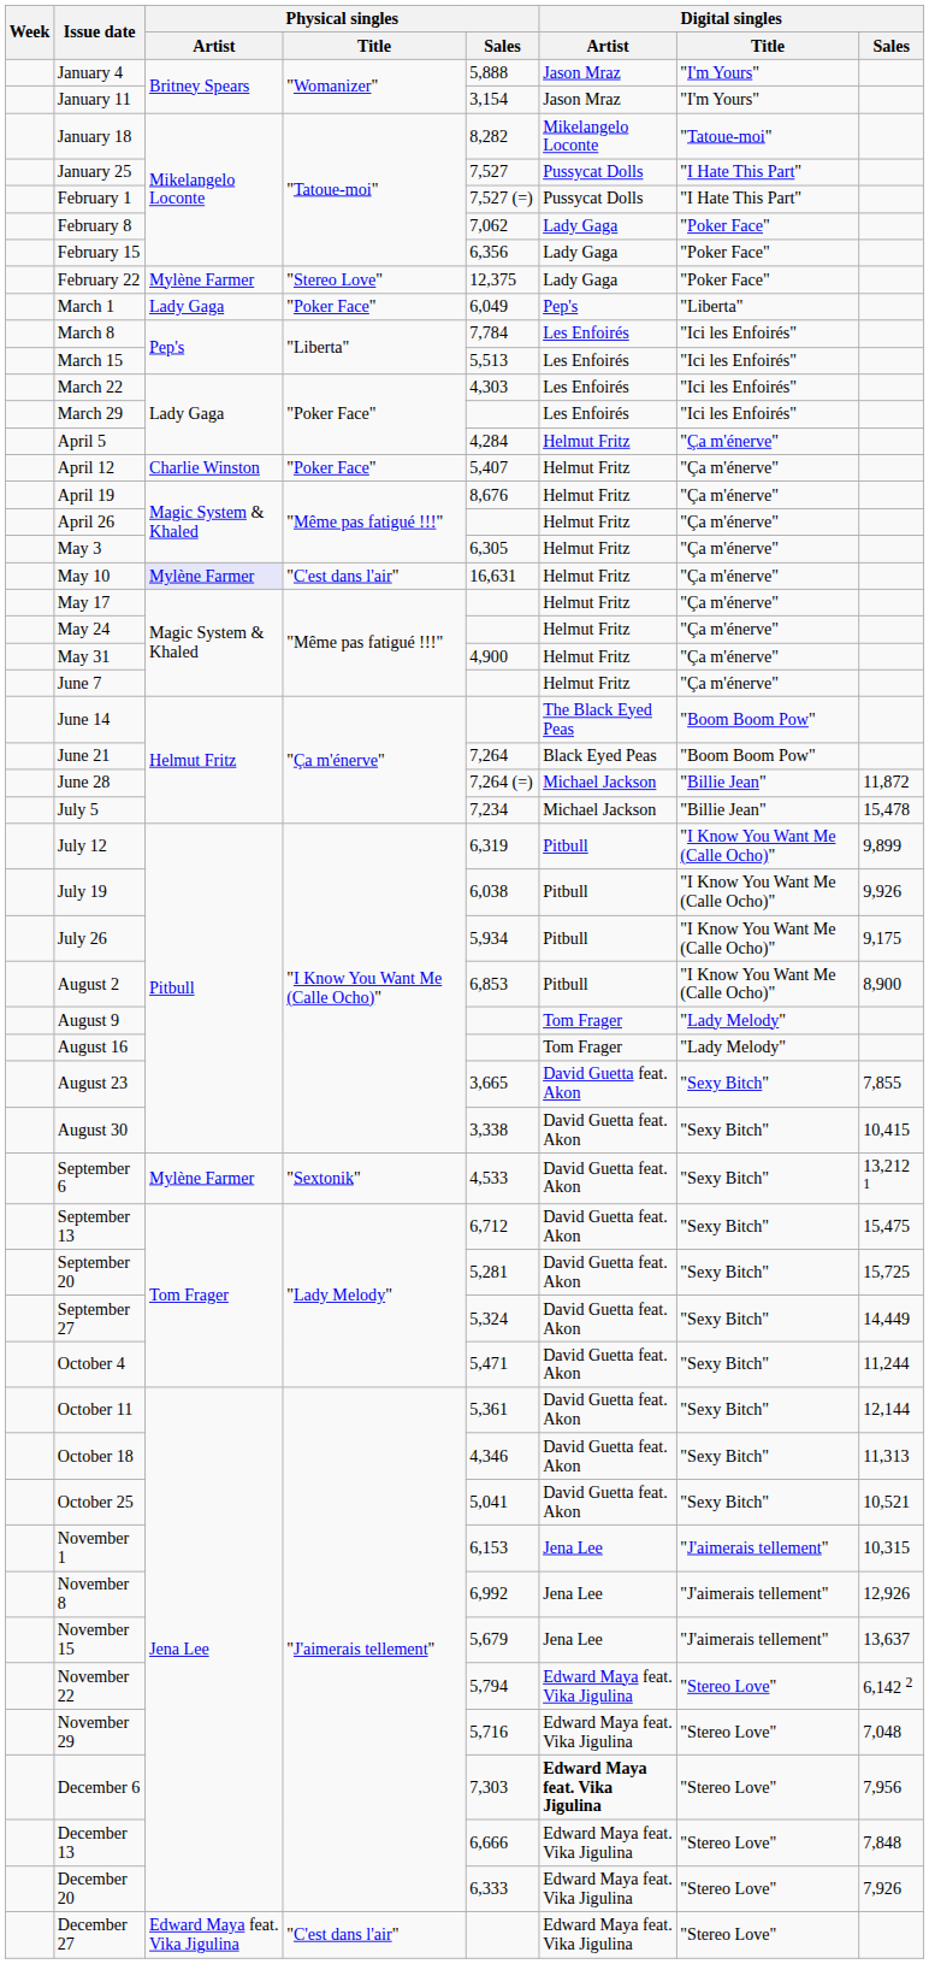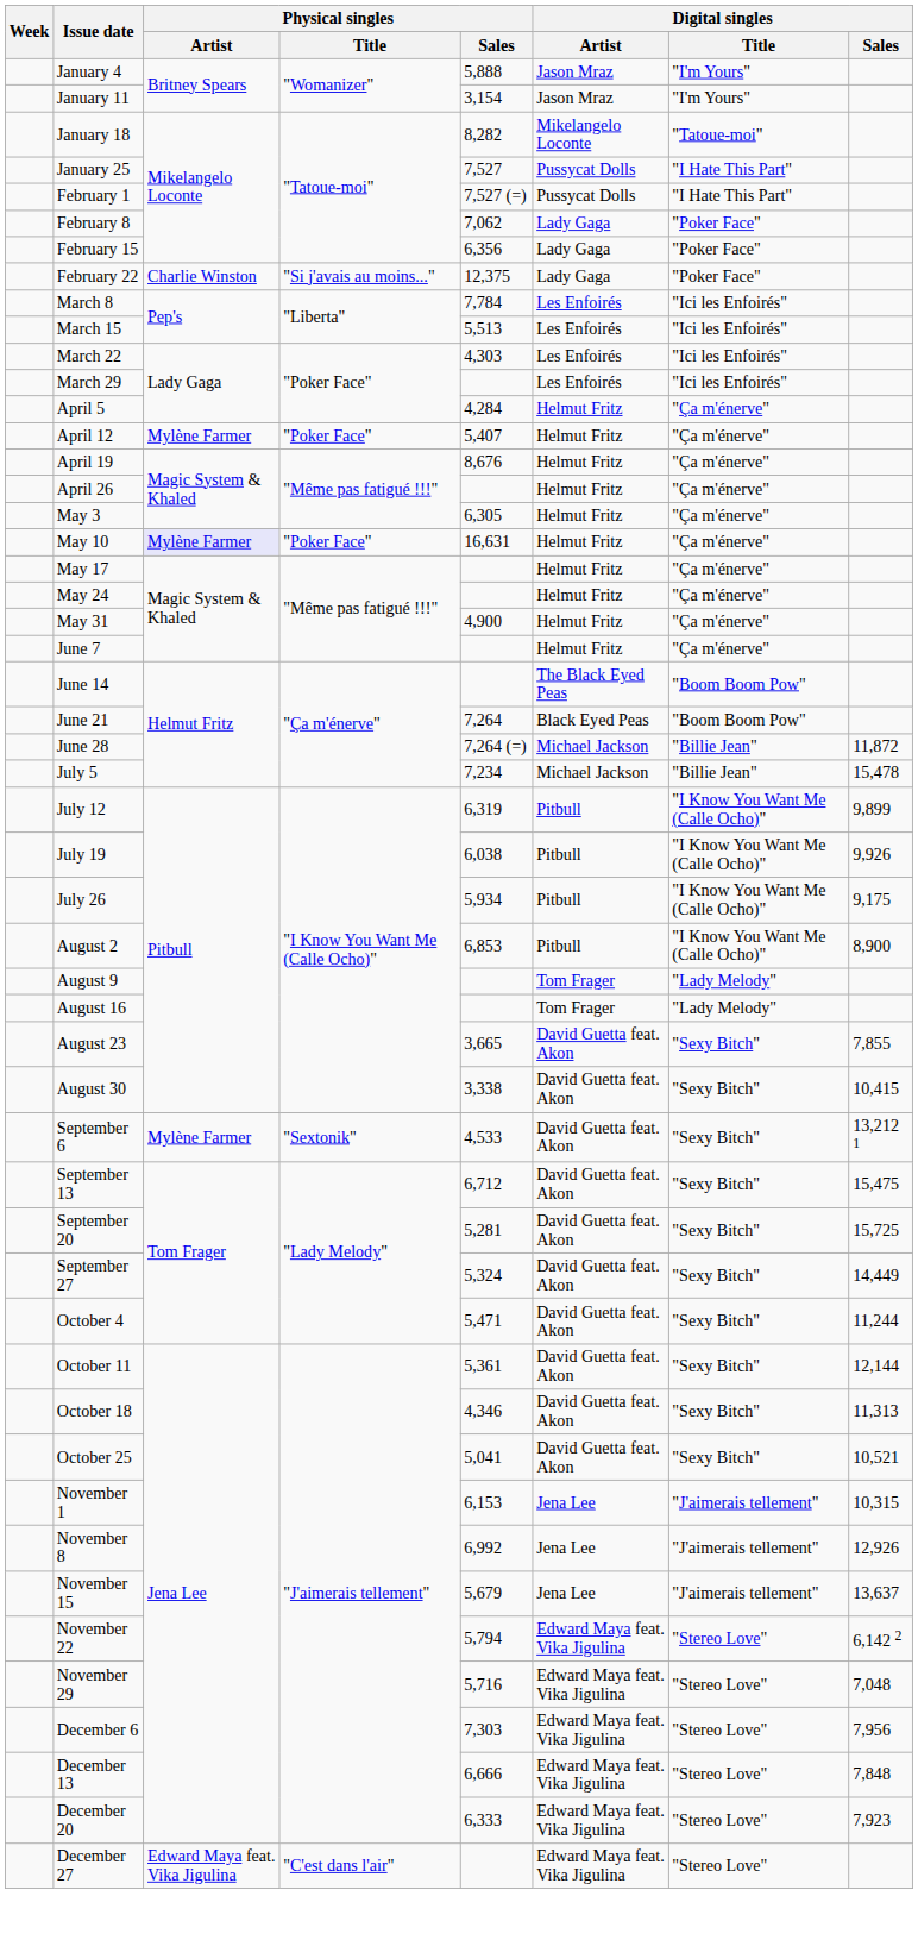February 22 | Physical singles / Artist: Mylène Farmer -> Charlie Winston
February 22 | Physical singles / Title: "Stereo Love" -> "Si j'avais au moins..."
- row: March 1 | Lady Gaga | "Poker Face" | 6,049 | Pep's | "Liberta"
April 12 | Physical singles / Artist: Charlie Winston -> Mylène Farmer
May 10 | Physical singles / Title: "C'est dans l'air" -> "Poker Face"
December 6 | Digital singles / Artist: bold -> normal
December 20 | Digital singles / Sales: 7,926 -> 7,923
